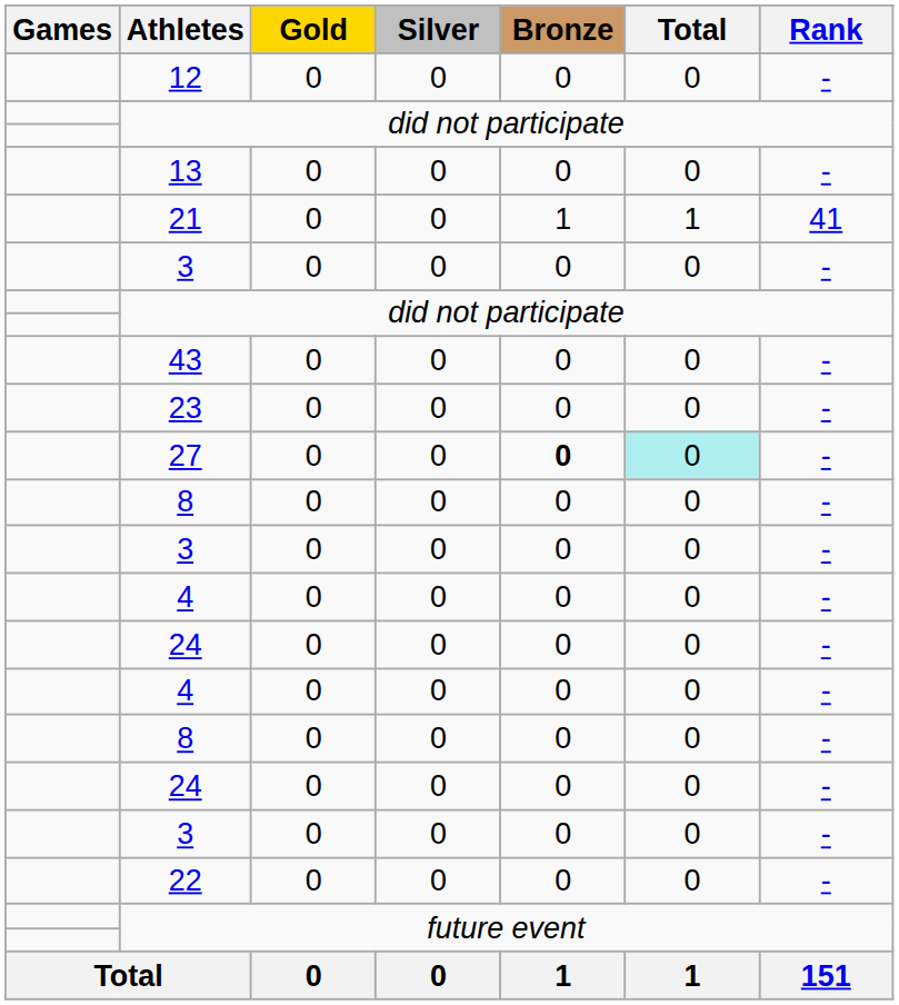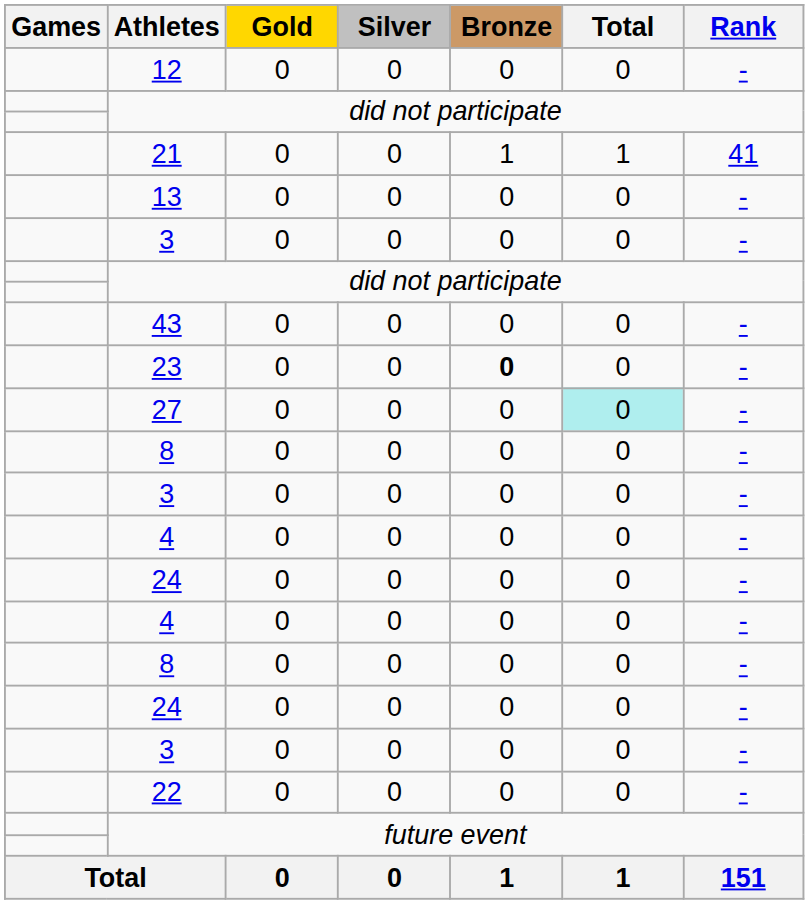rows swapped: 21 <-> 13
23 | Bronze: normal -> bold
27 | Bronze: bold -> normal
